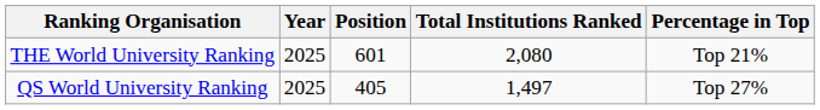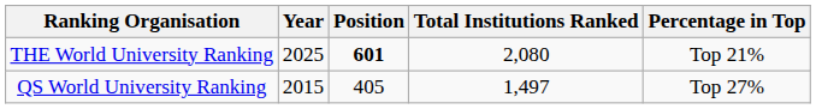THE World University Ranking | Position: normal -> bold
QS World University Ranking | Year: 2025 -> 2015
